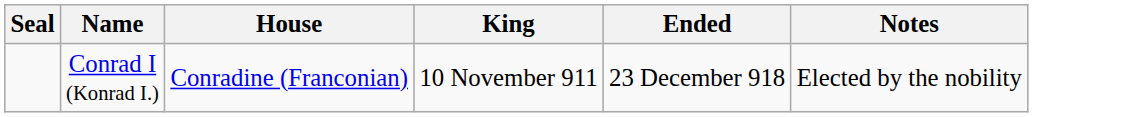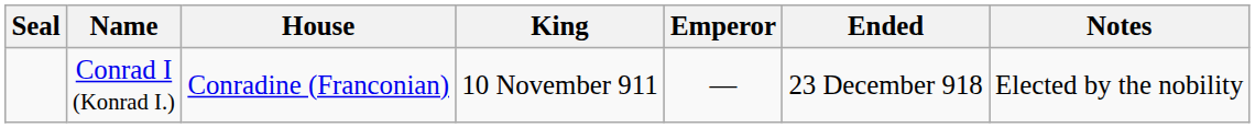+ column: Emperor | —
